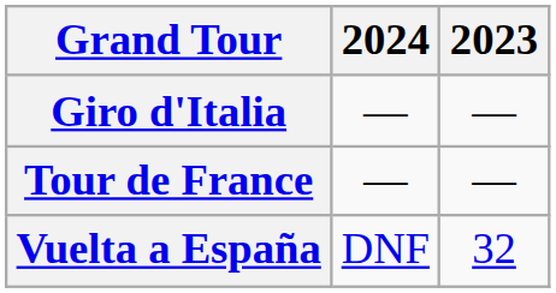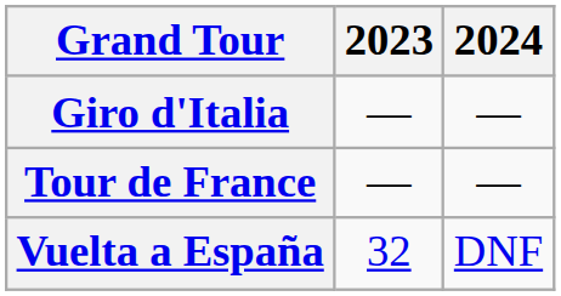columns swapped: 2023 <-> 2024
